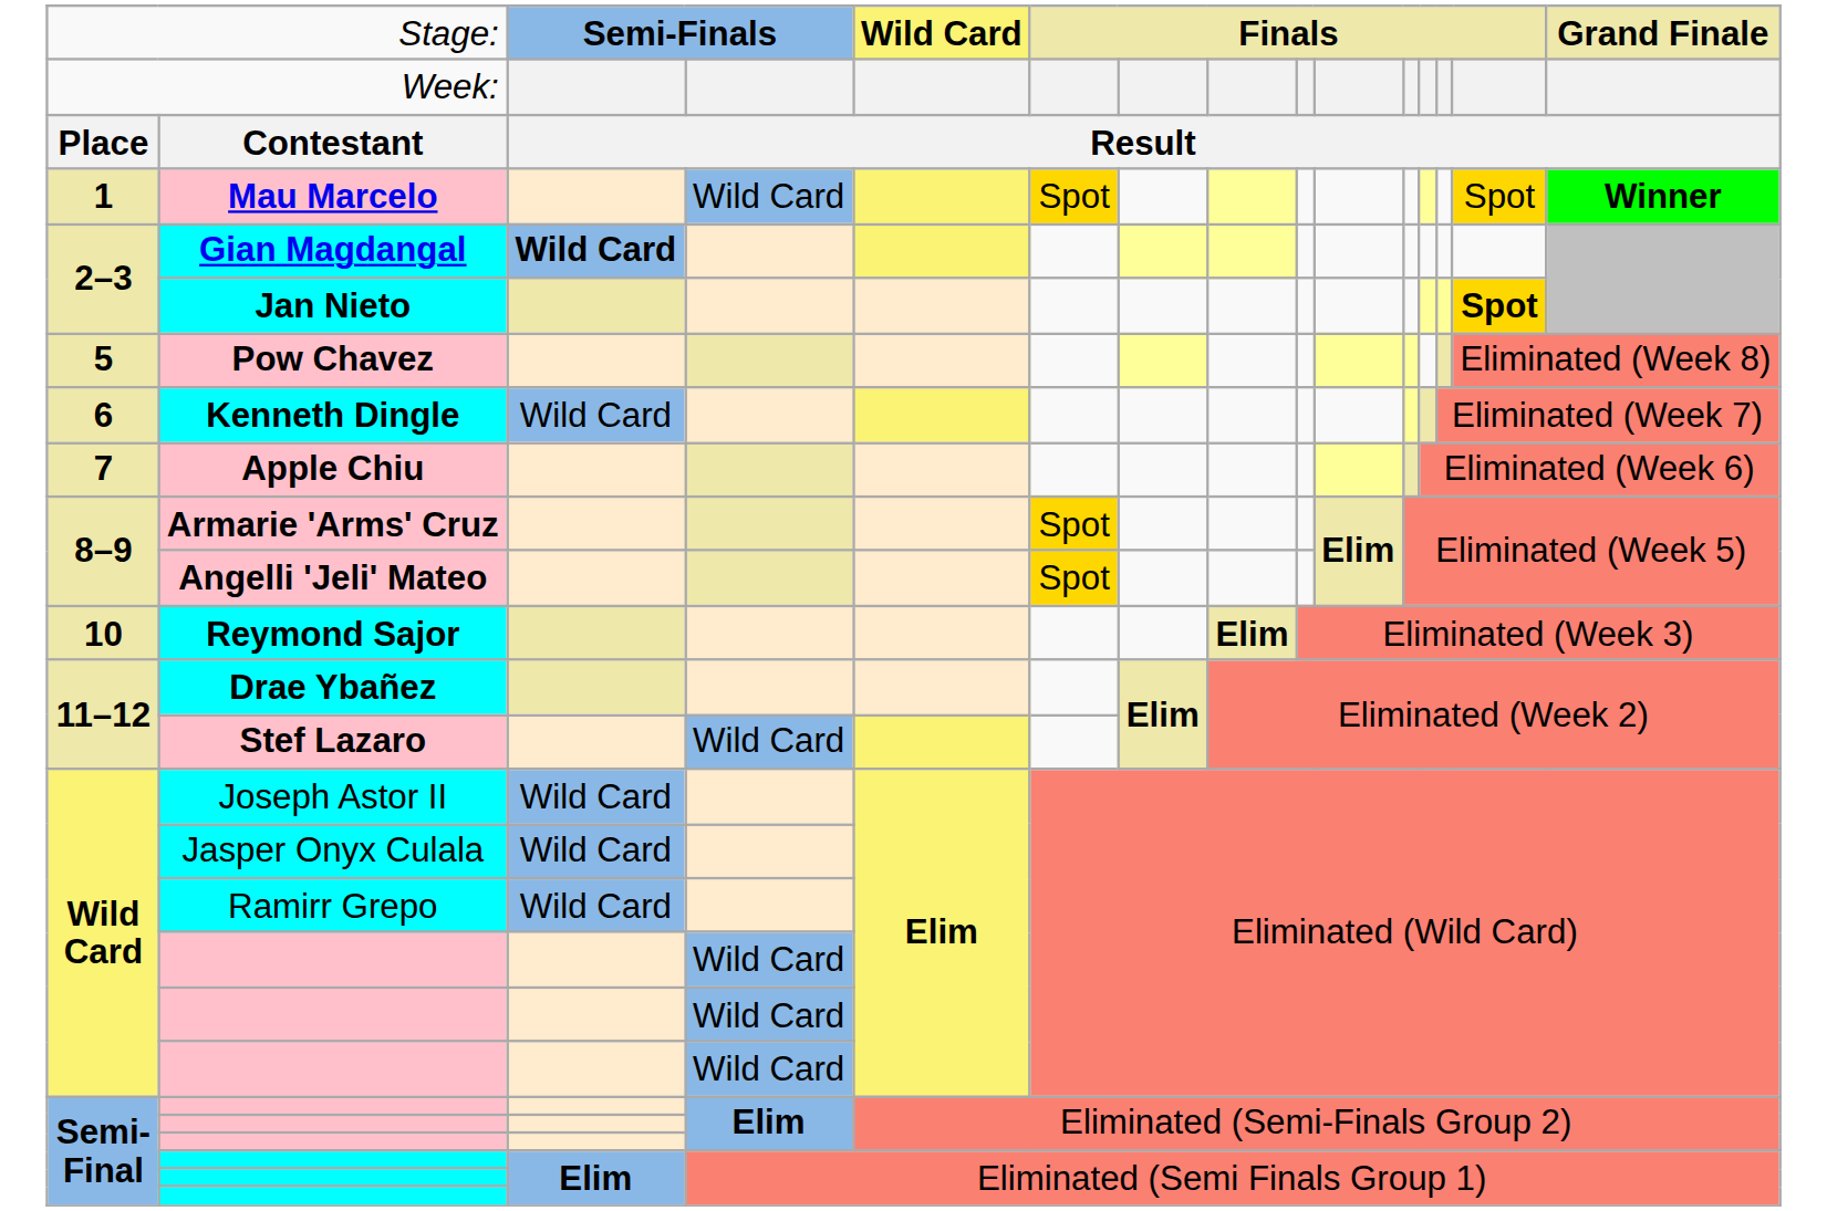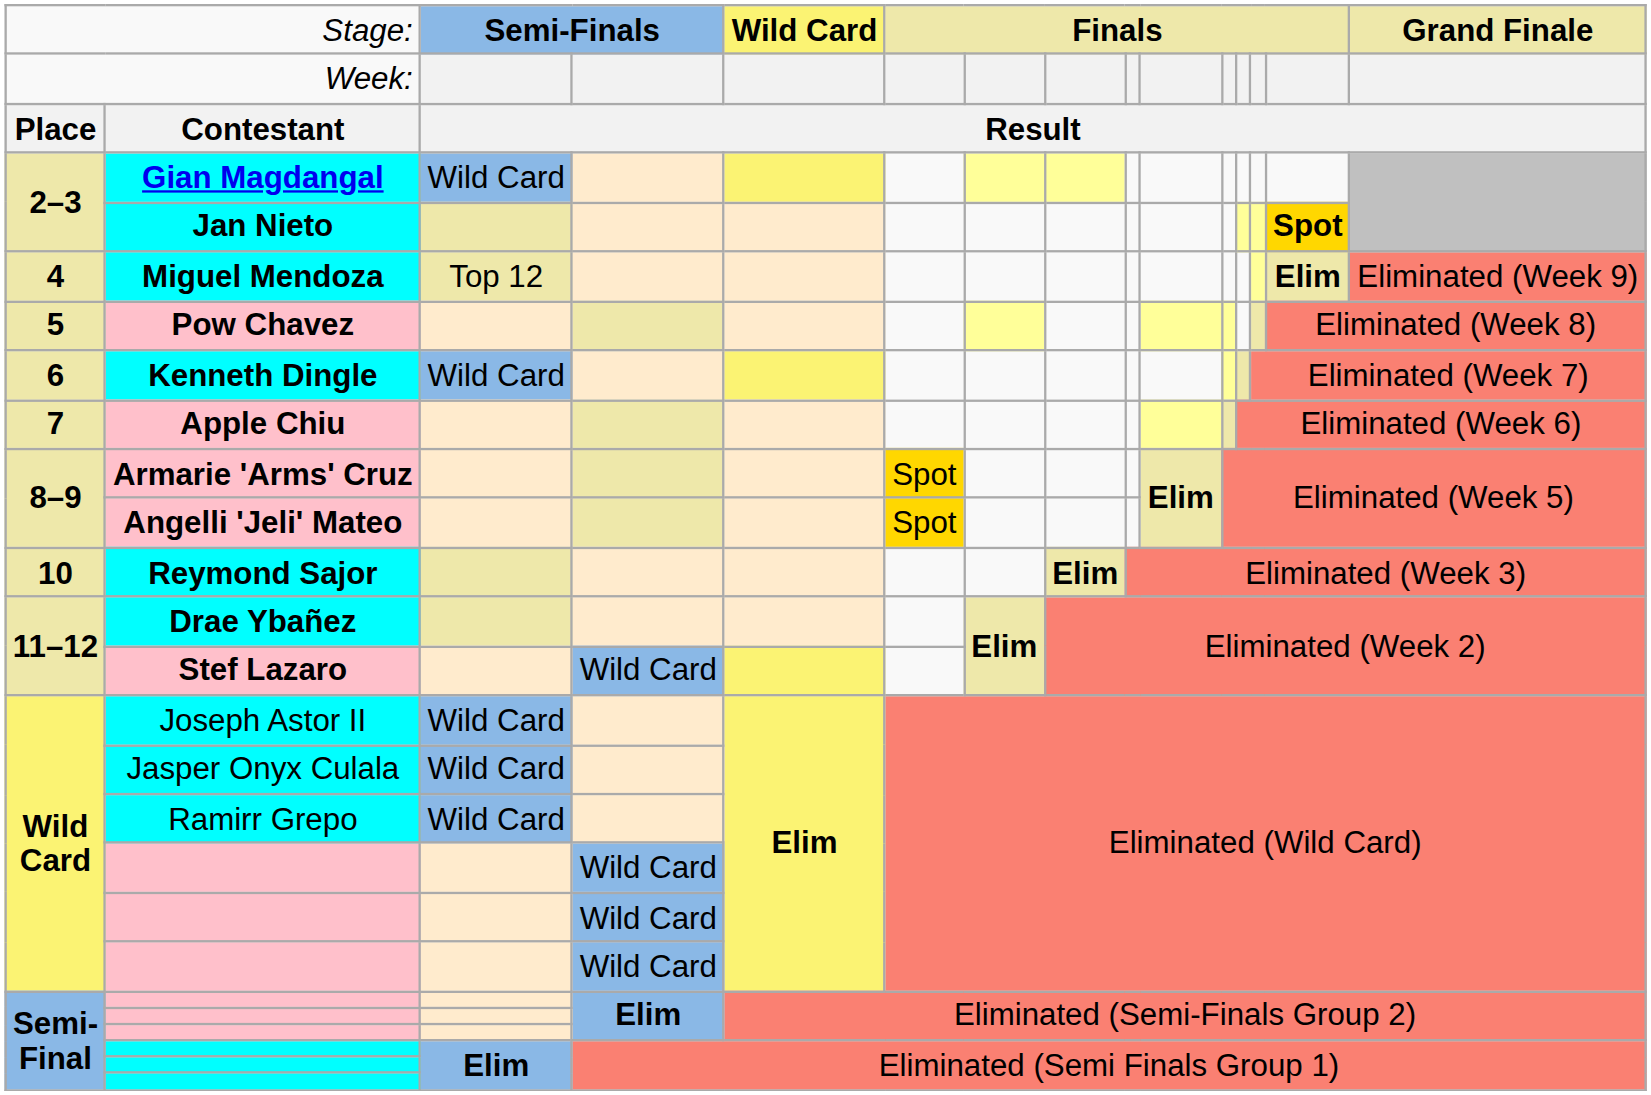- row: 1 | Mau Marcelo | Wild Card | Spot | Spot | Winner
Gian Magdangal | column 3: bold -> normal
+ row: 4 | Miguel Mendoza | Top 12 | Elim | Eliminated (Week 9)
